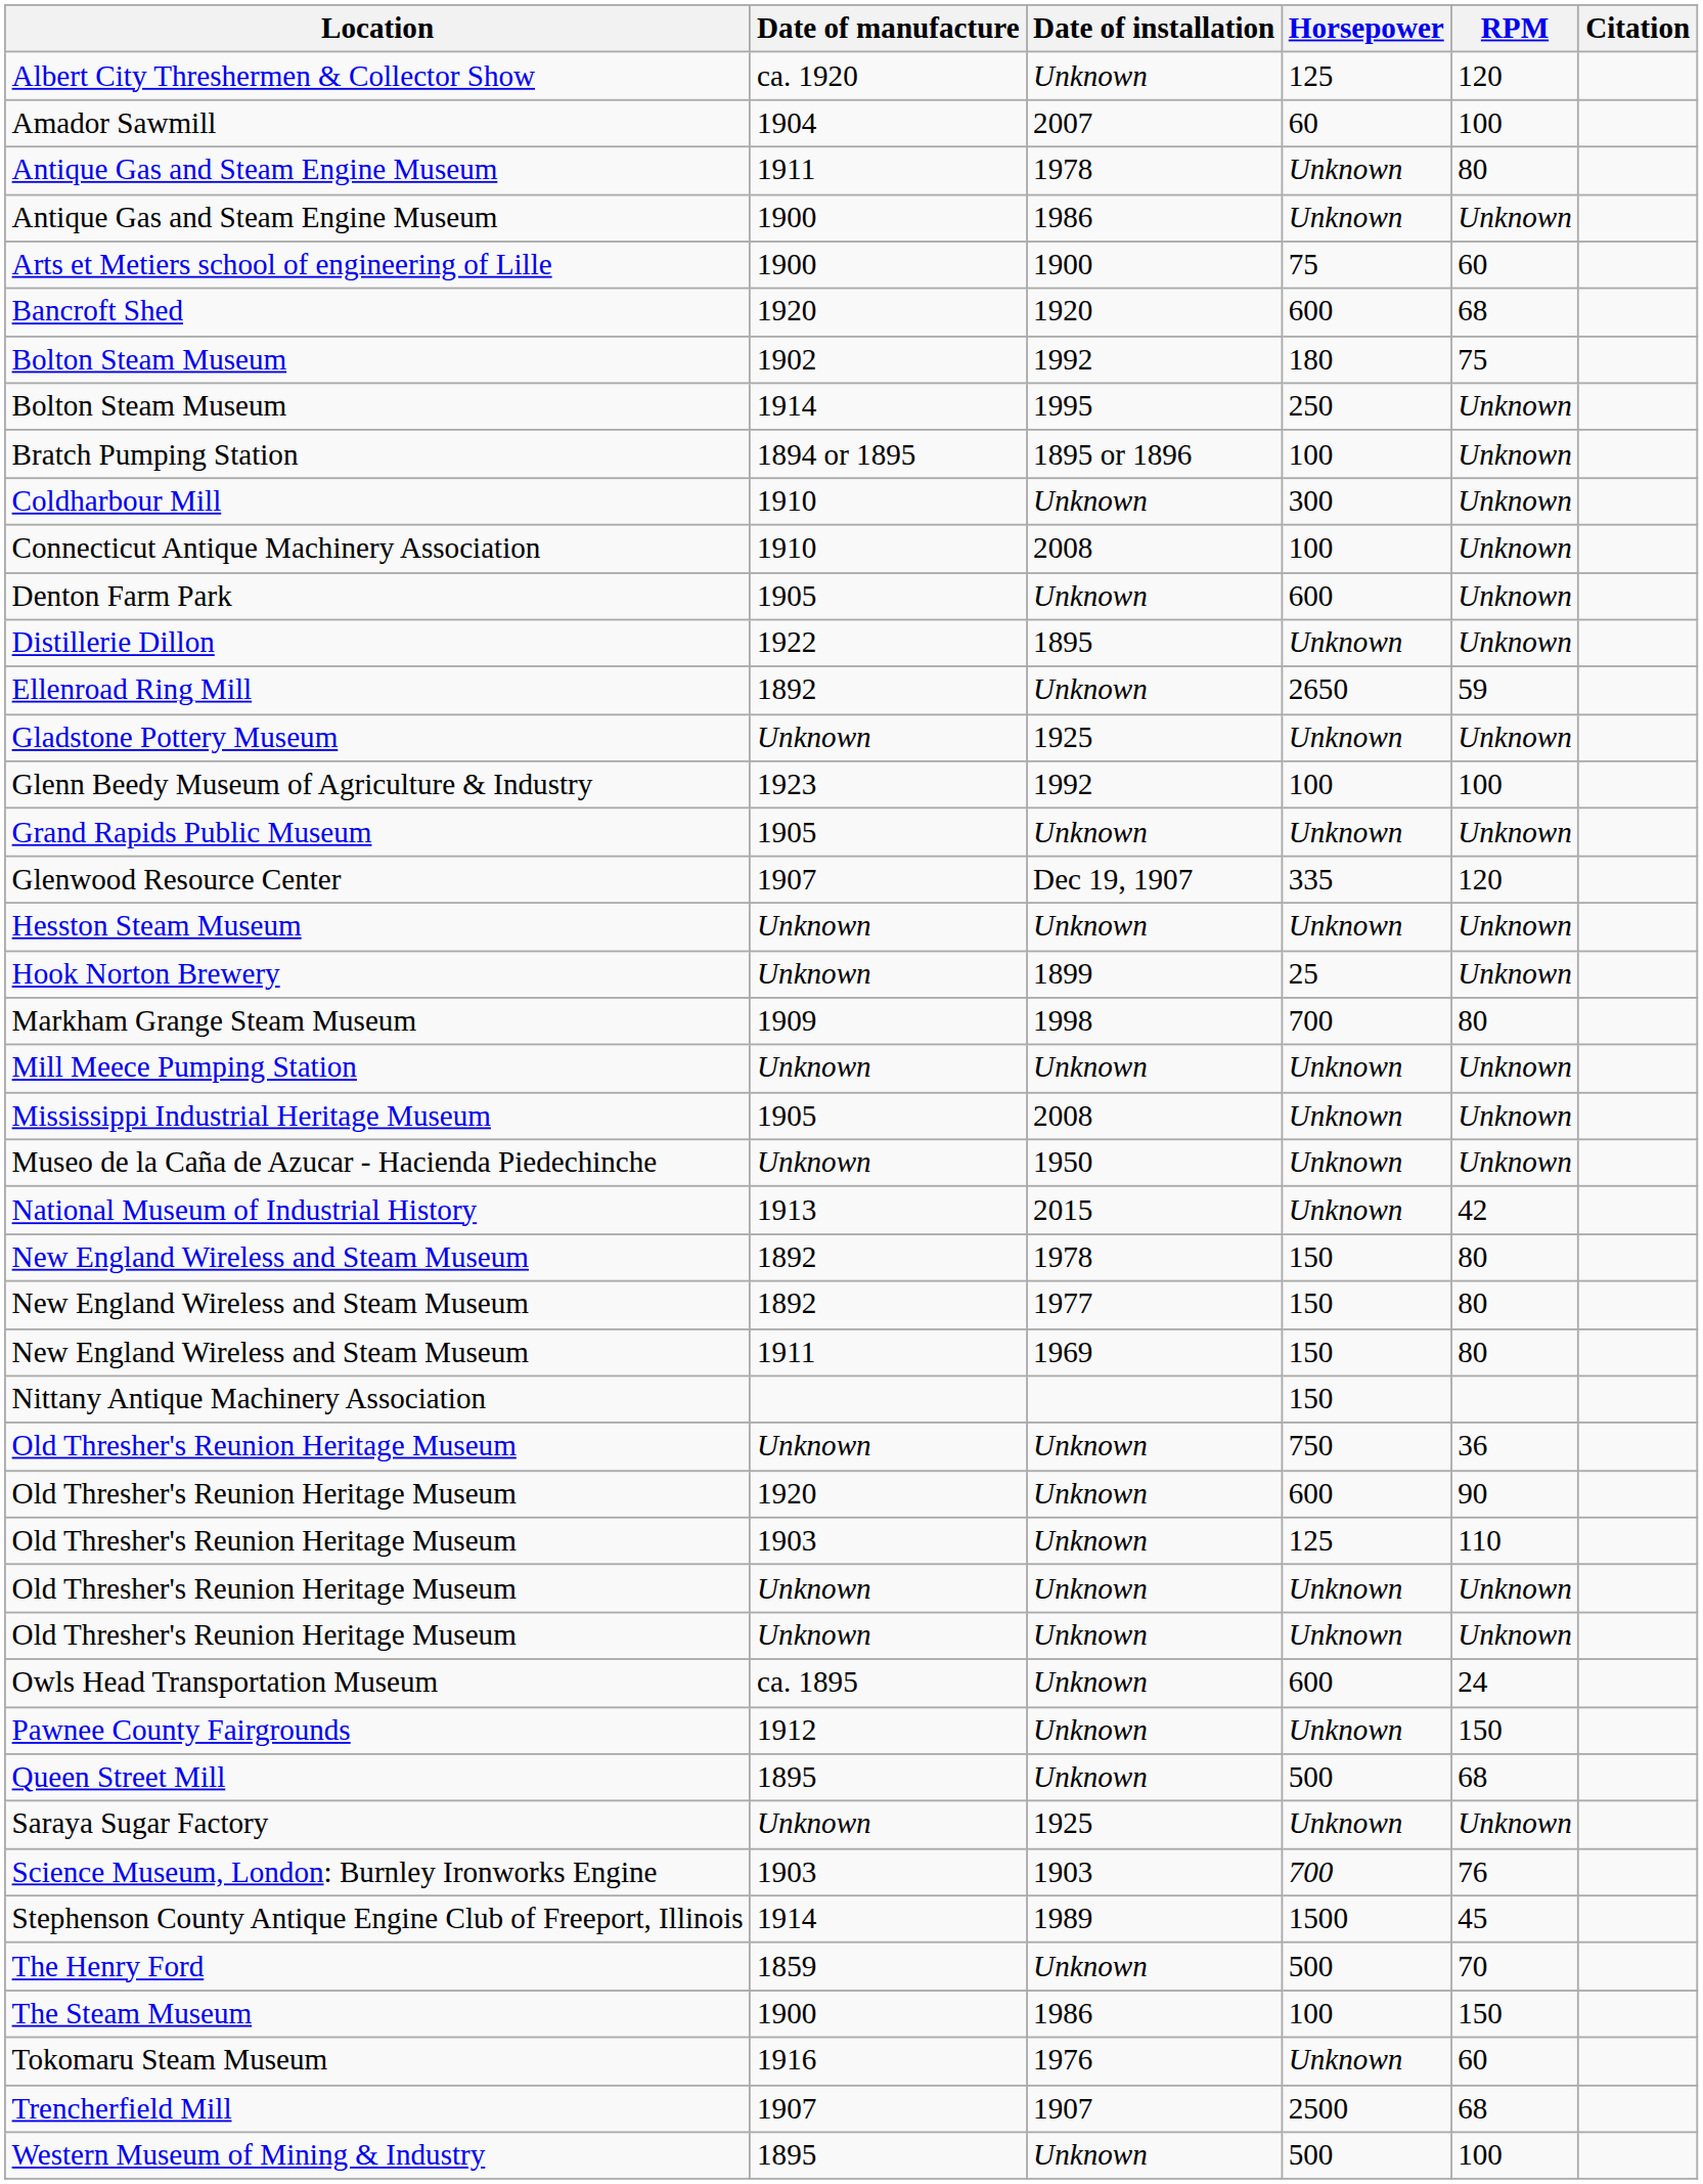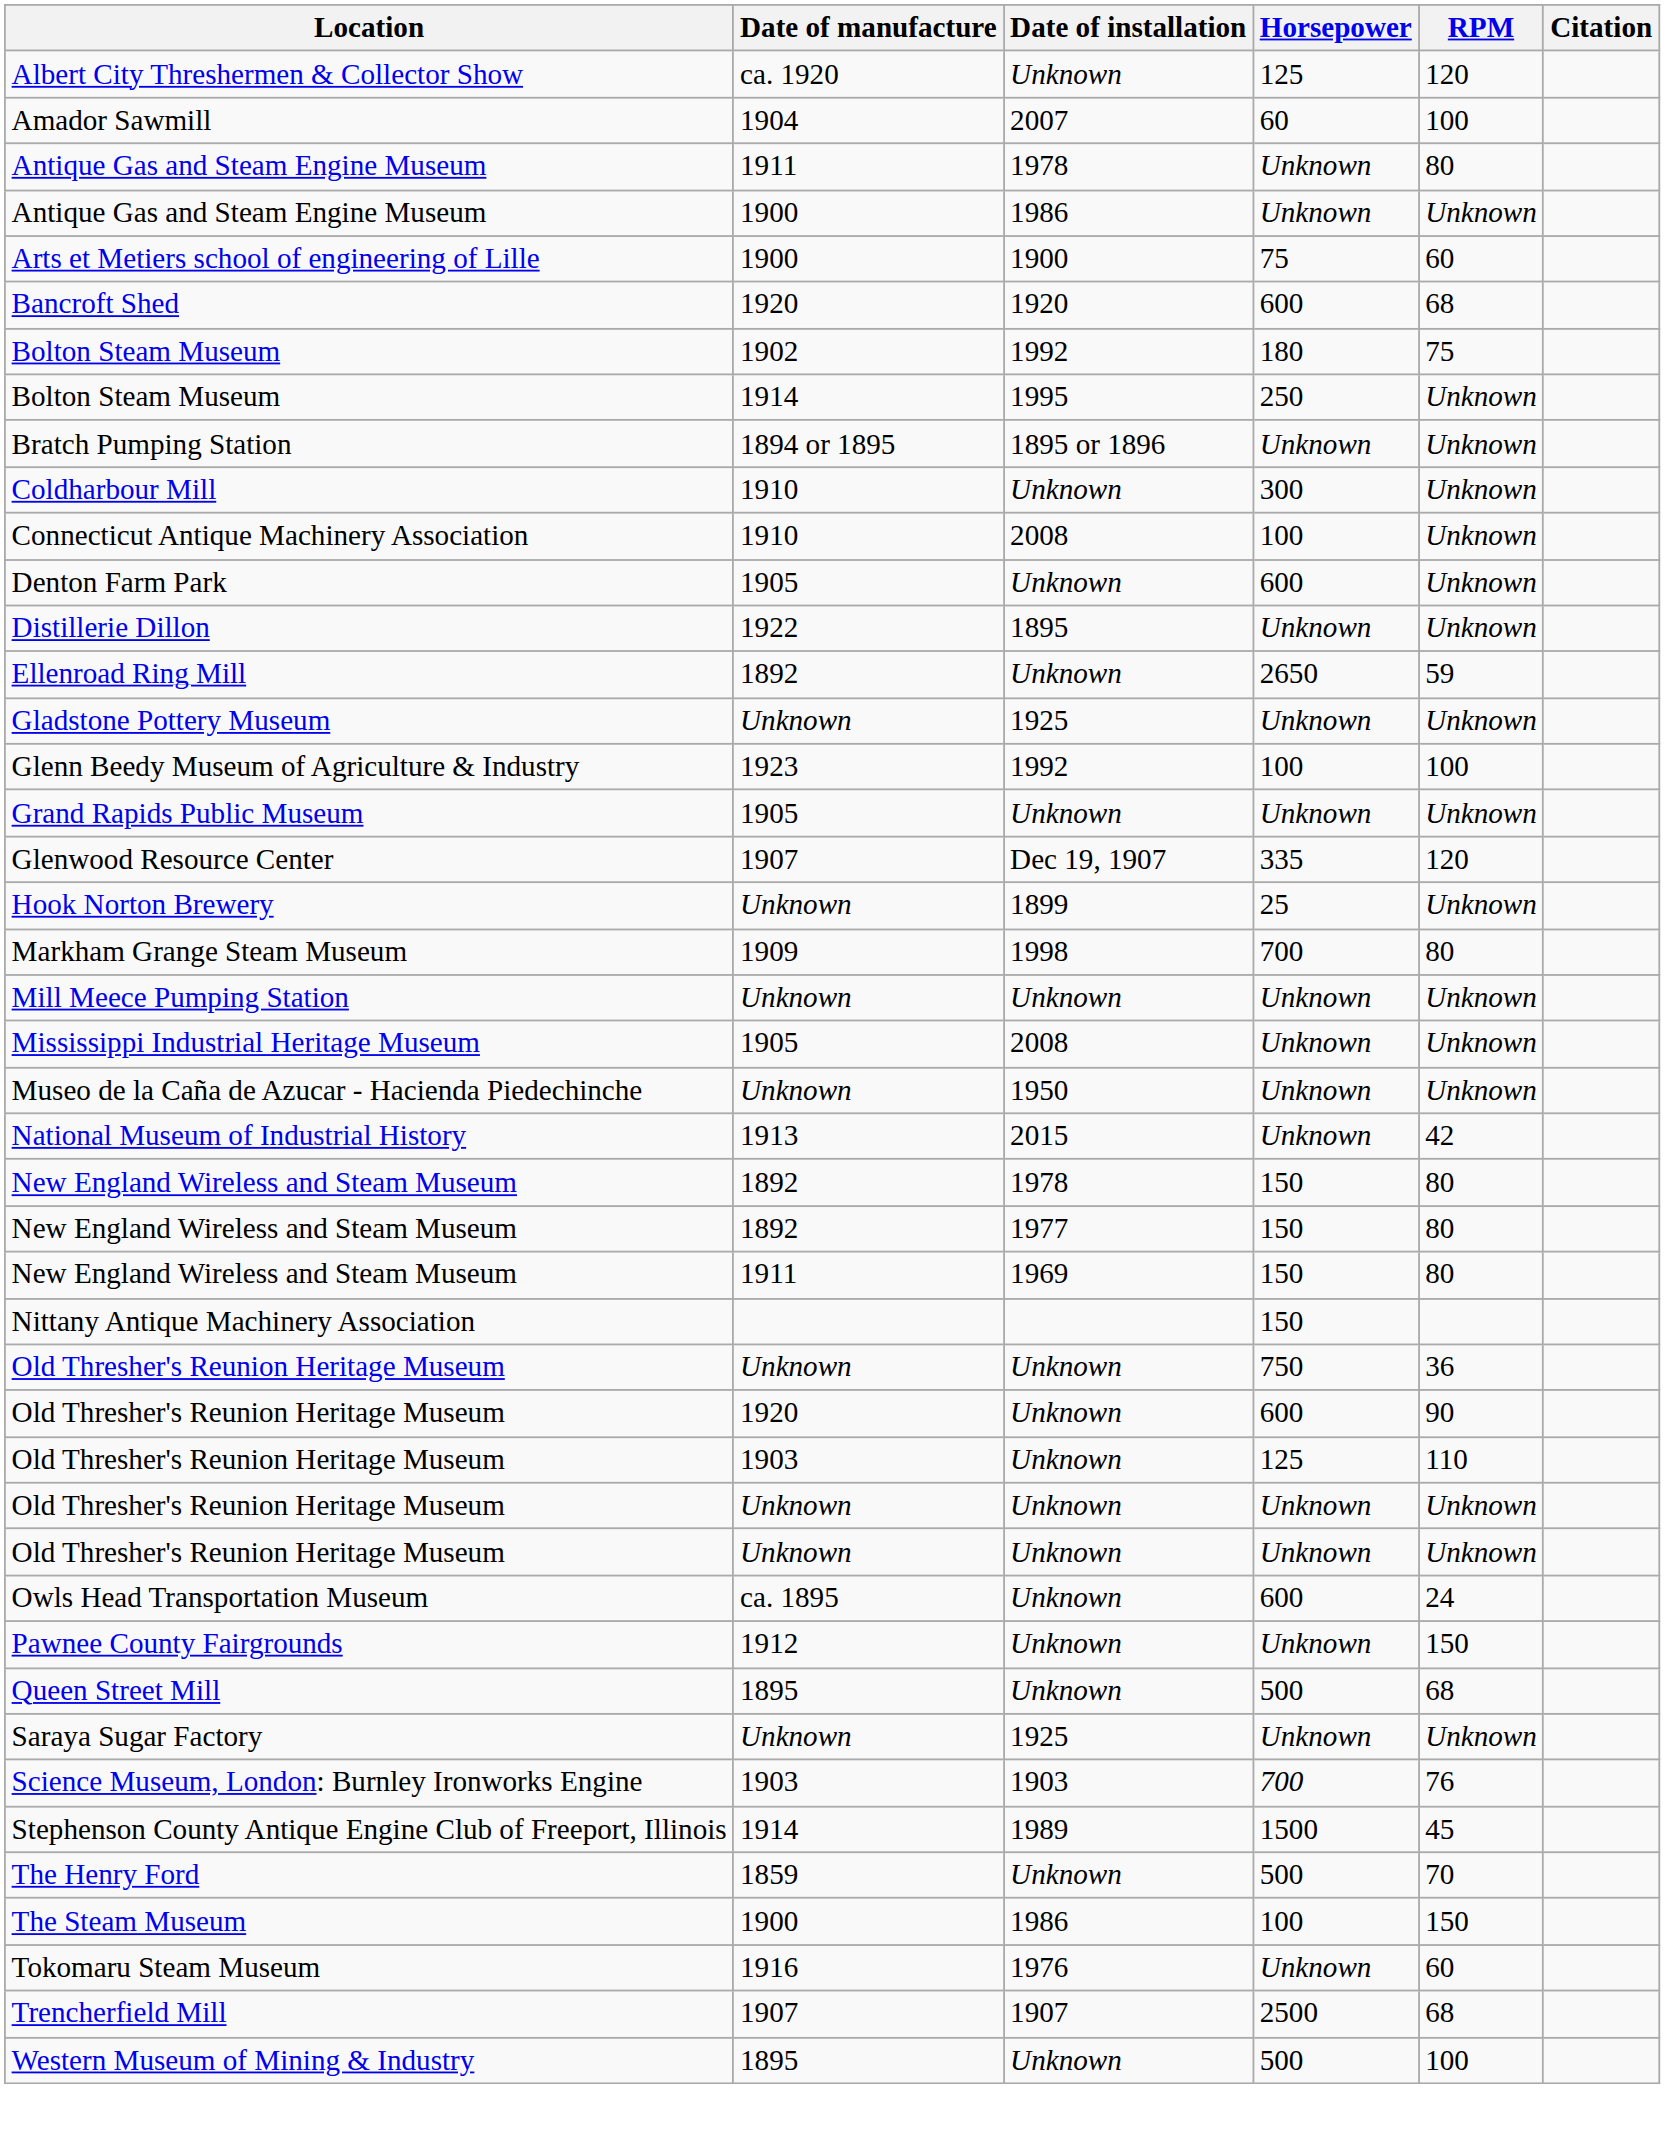Bratch Pumping Station | Horsepower: 100 -> Unknown
- row: Hesston Steam Museum | Unknown | Unknown | Unknown | Unknown
